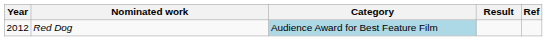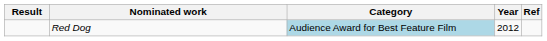columns swapped: Year <-> Result
